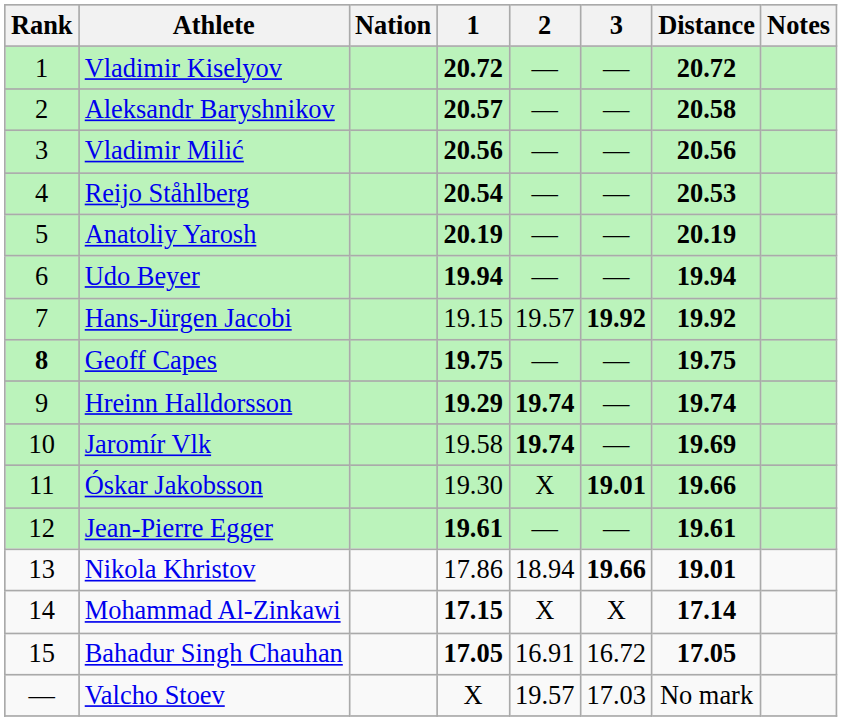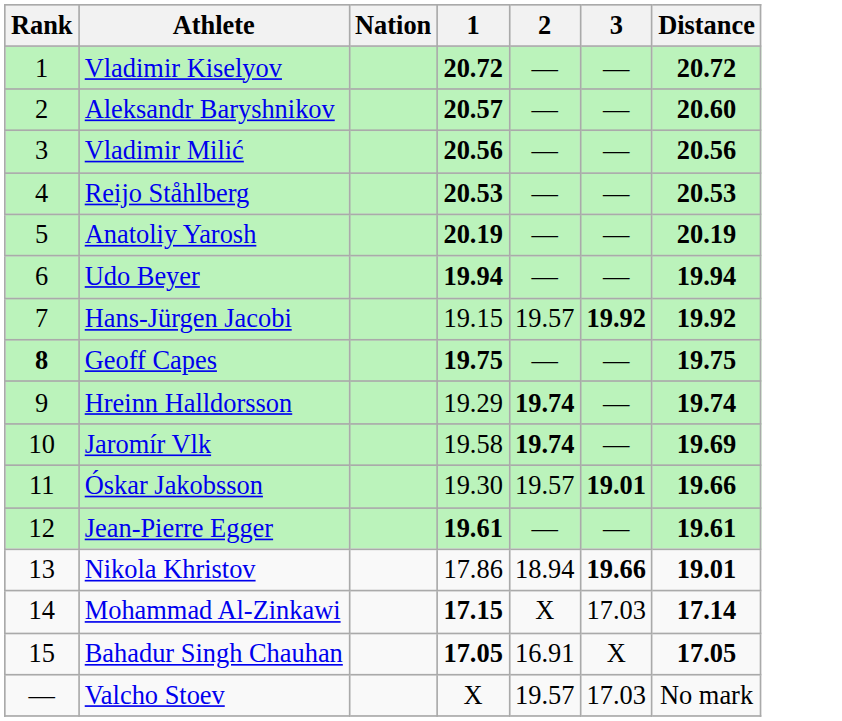- column: Notes
Aleksandr Baryshnikov | Distance: 20.58 -> 20.60
Reijo Ståhlberg | 1: 20.54 -> 20.53
Hreinn Halldorsson | 1: bold -> normal
Óskar Jakobsson | 2: X -> 19.57
Mohammad Al-Zinkawi | 3: X -> 17.03
Bahadur Singh Chauhan | 3: 16.72 -> X
